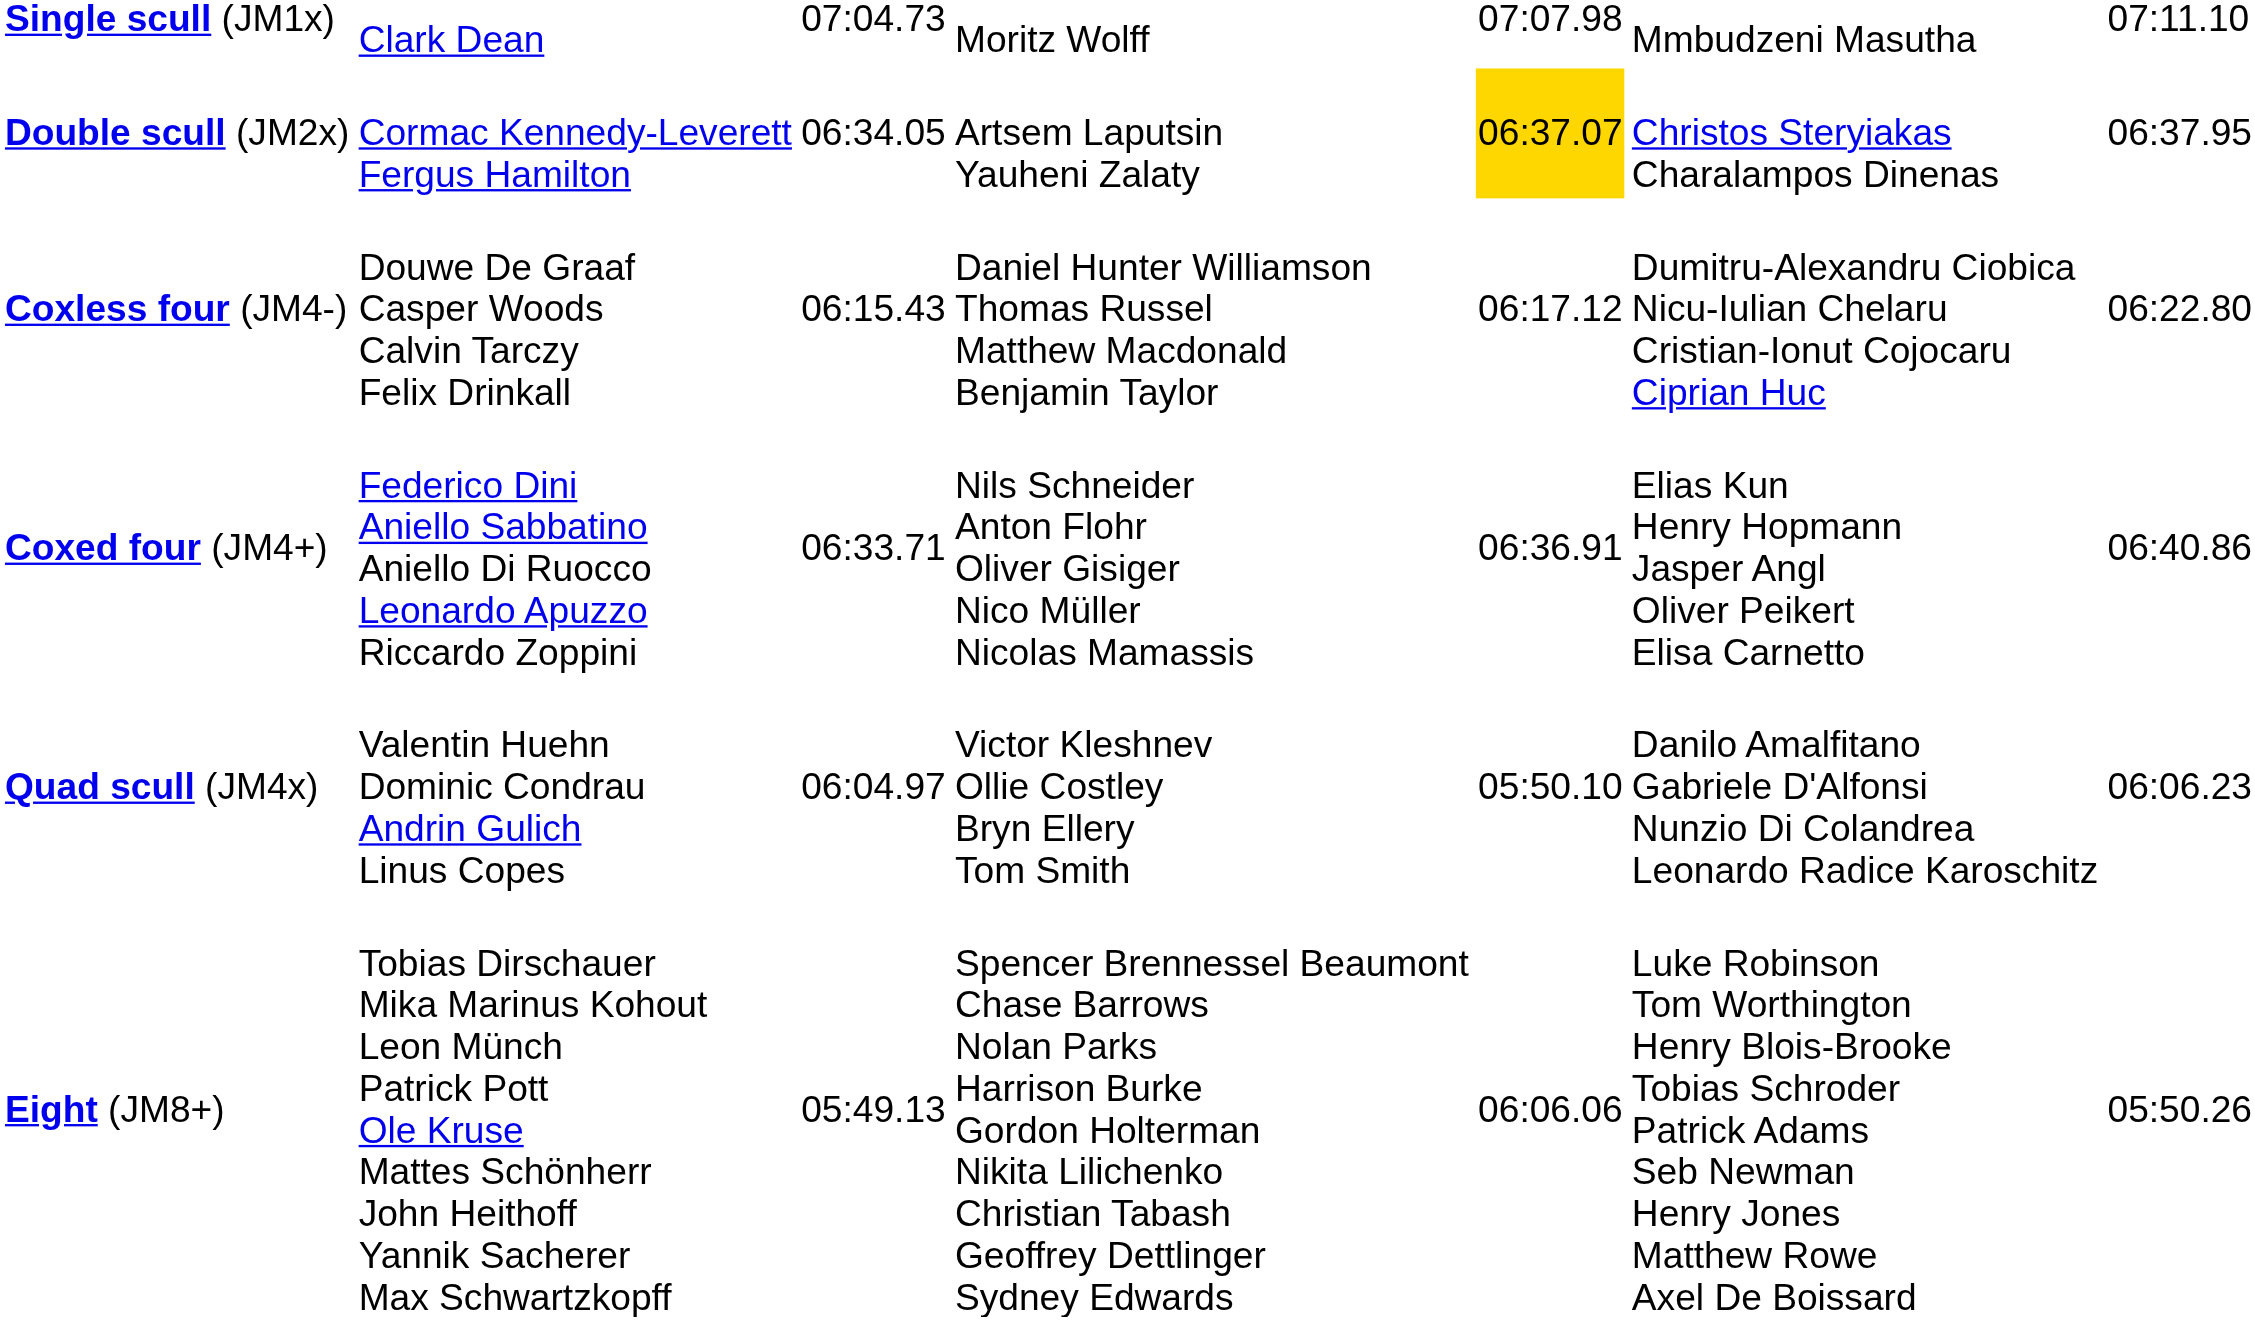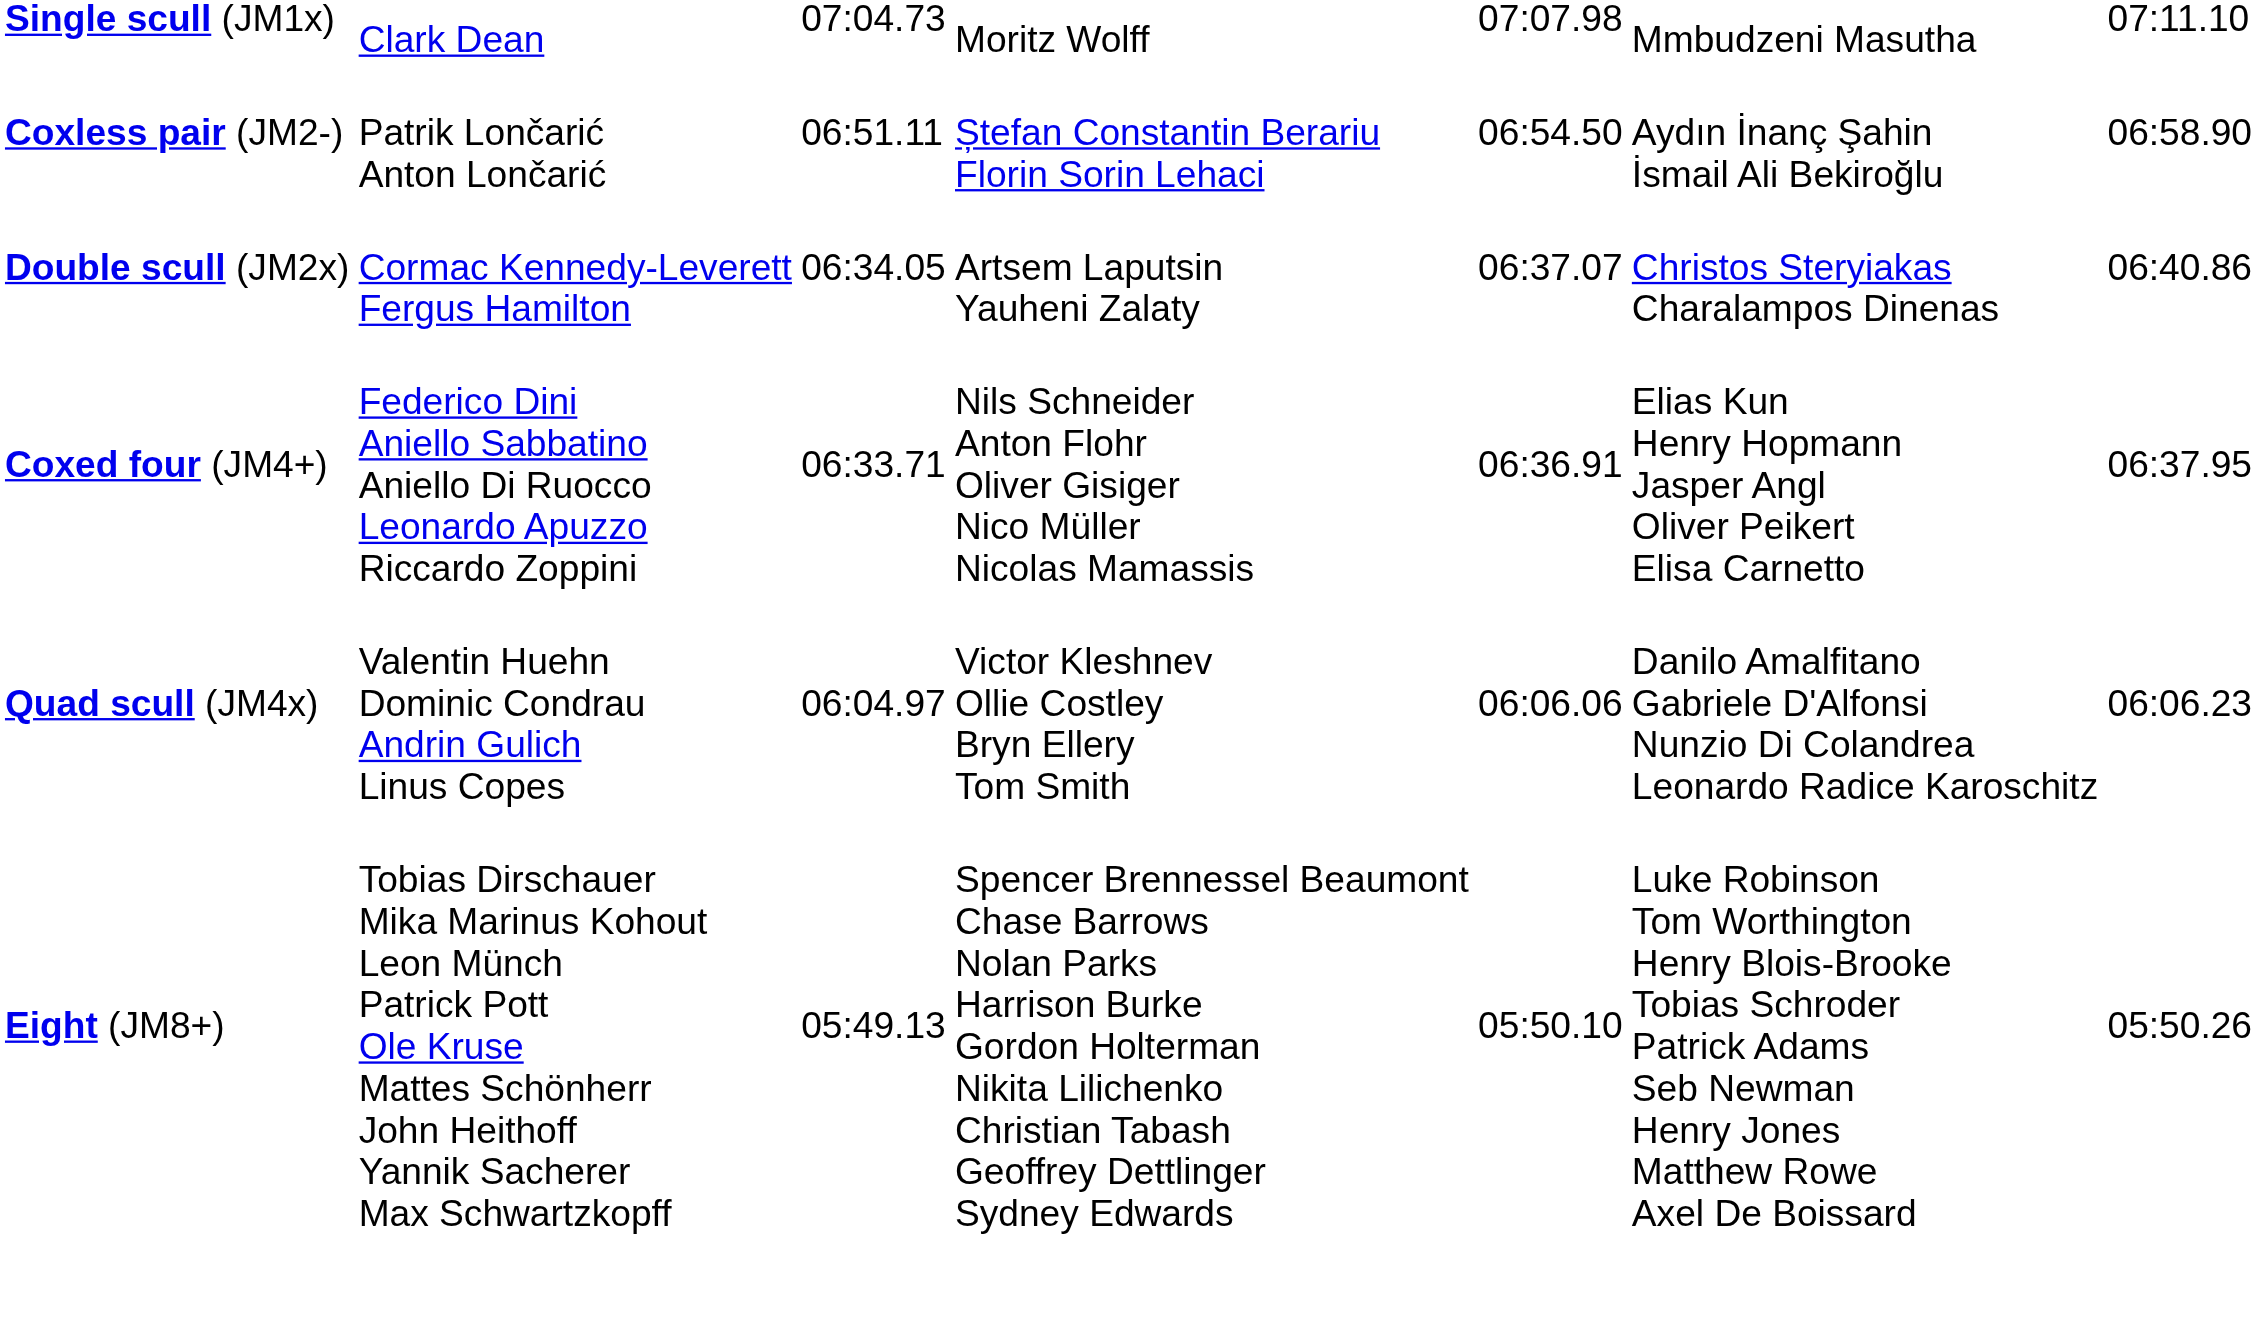+ row: Coxless pair (JM2-) | Patrik Lončarić Anton Lončarić | 06:51.11 | Ștefan Constantin Berariu Florin Sorin Lehaci | 06:54.50 | Aydın İnanç Şahin İsmail Ali Bekiroğlu | 06:58.90
Double scull (JM2x) | column 5: gold background -> no background
Double scull (JM2x) | column 7: 06:37.95 -> 06:40.86
- row: Coxless four (JM4-) | Douwe De Graaf Casper Woods Calvin Tarczy Felix Drinkall | 06:15.43 | Daniel Hunter Williamson Thomas Russel Matthew Macdonald Benjamin Taylor | 06:17.12 | Dumitru-Alexandru Ciobica Nicu-Iulian Chelaru Cristian-Ionut Cojocaru Ciprian Huc | 06:22.80
Coxed four (JM4+) | column 7: 06:40.86 -> 06:37.95
Quad scull (JM4x) | column 5: 05:50.10 -> 06:06.06
Eight (JM8+) | column 5: 06:06.06 -> 05:50.10
